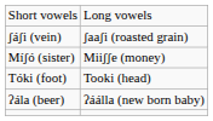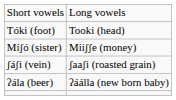rows swapped: Tóki (foot) <-> ʃáʃi (vein)
